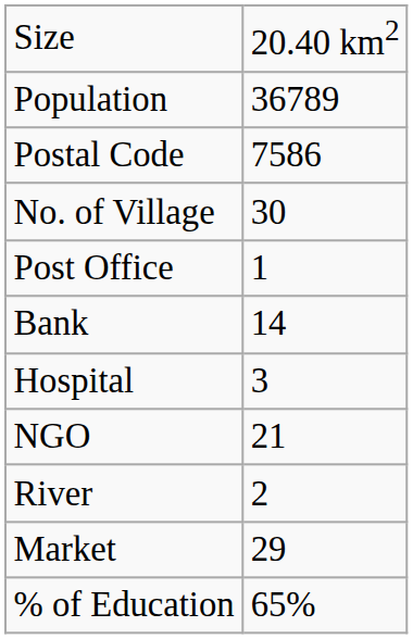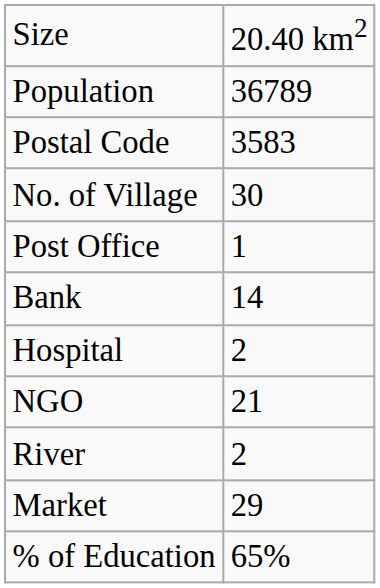Postal Code | column 2: 7586 -> 3583
Hospital | column 2: 3 -> 2
